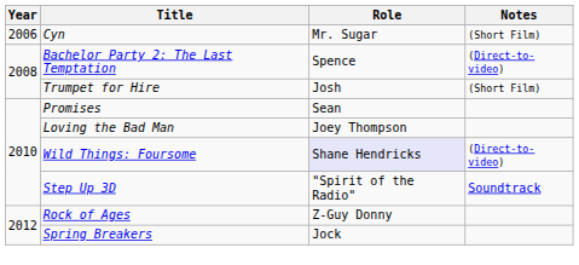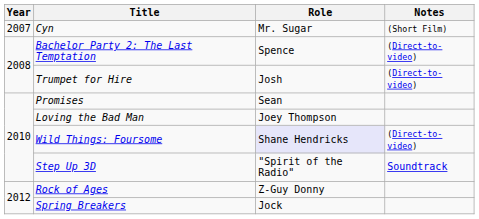Cyn | Year: 2006 -> 2007
Trumpet for Hire | Notes: (Short Film) -> (Direct-to-video)
